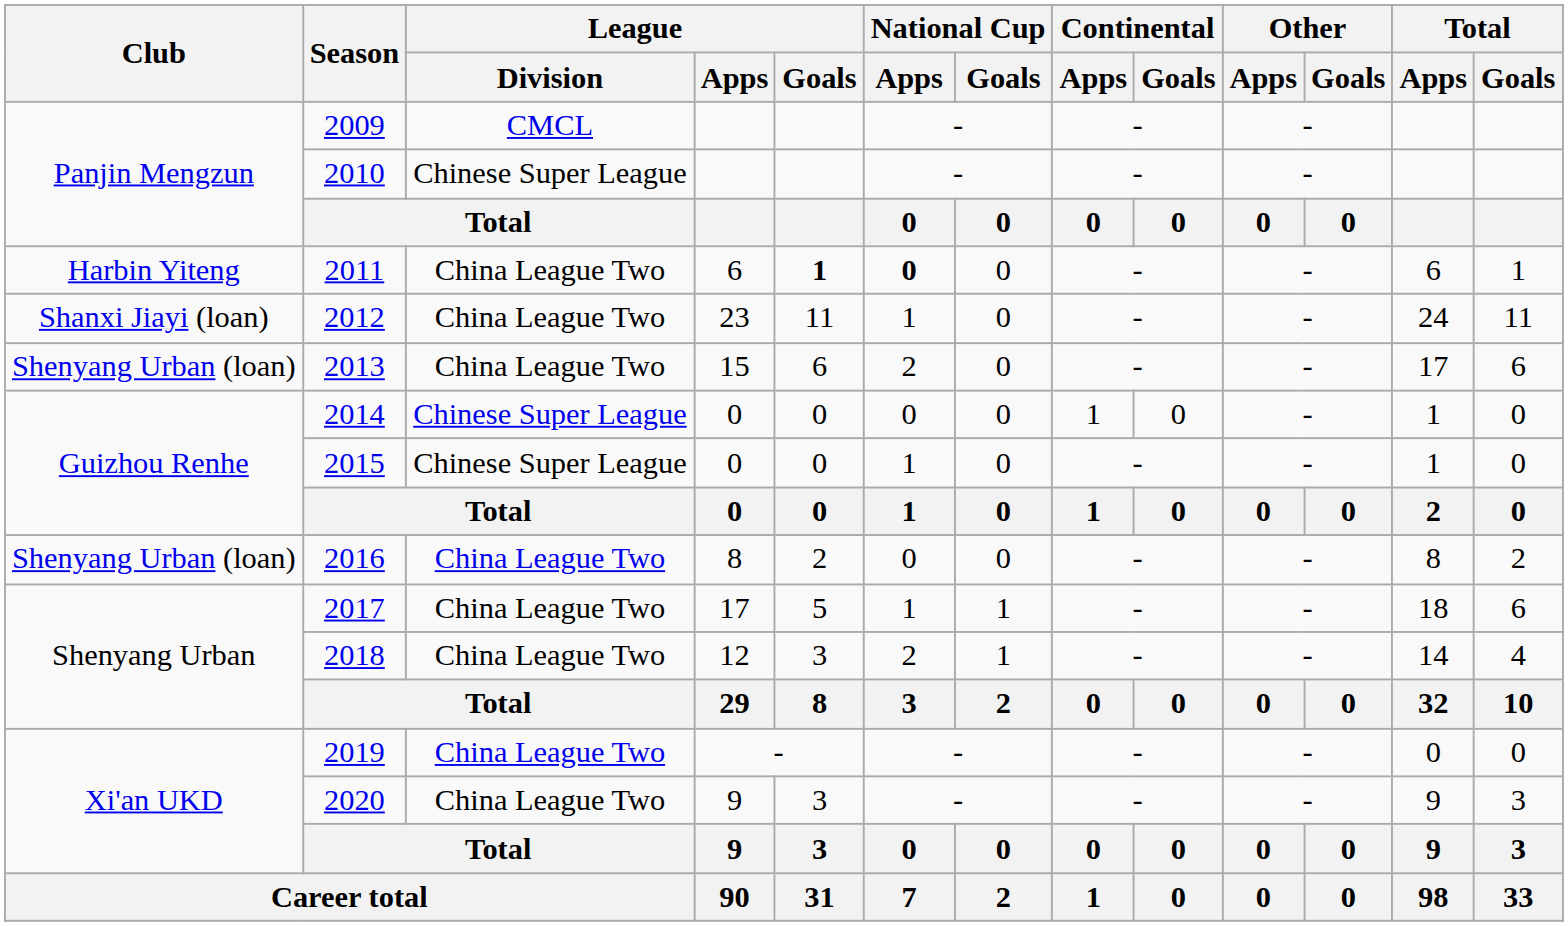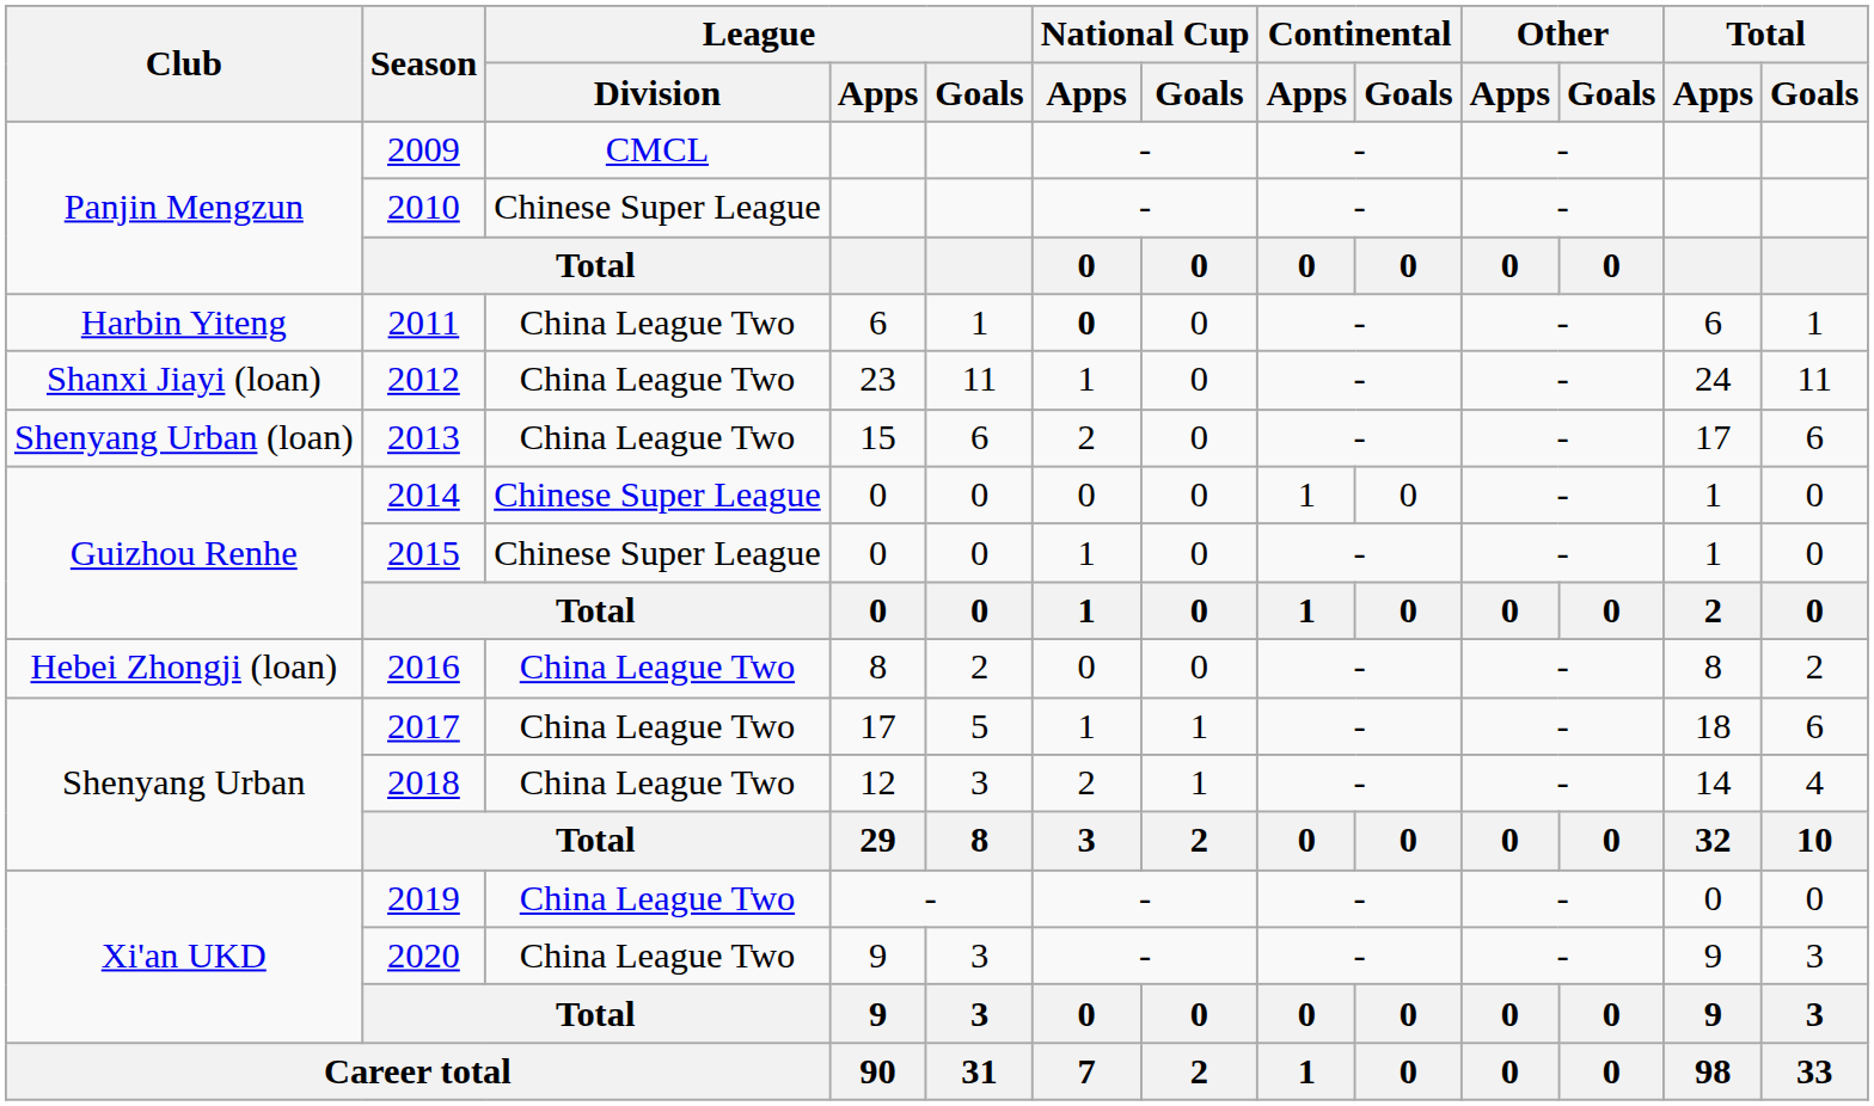2011 | League / Goals: bold -> normal
2016 | Club: Shenyang Urban (loan) -> Hebei Zhongji (loan)
